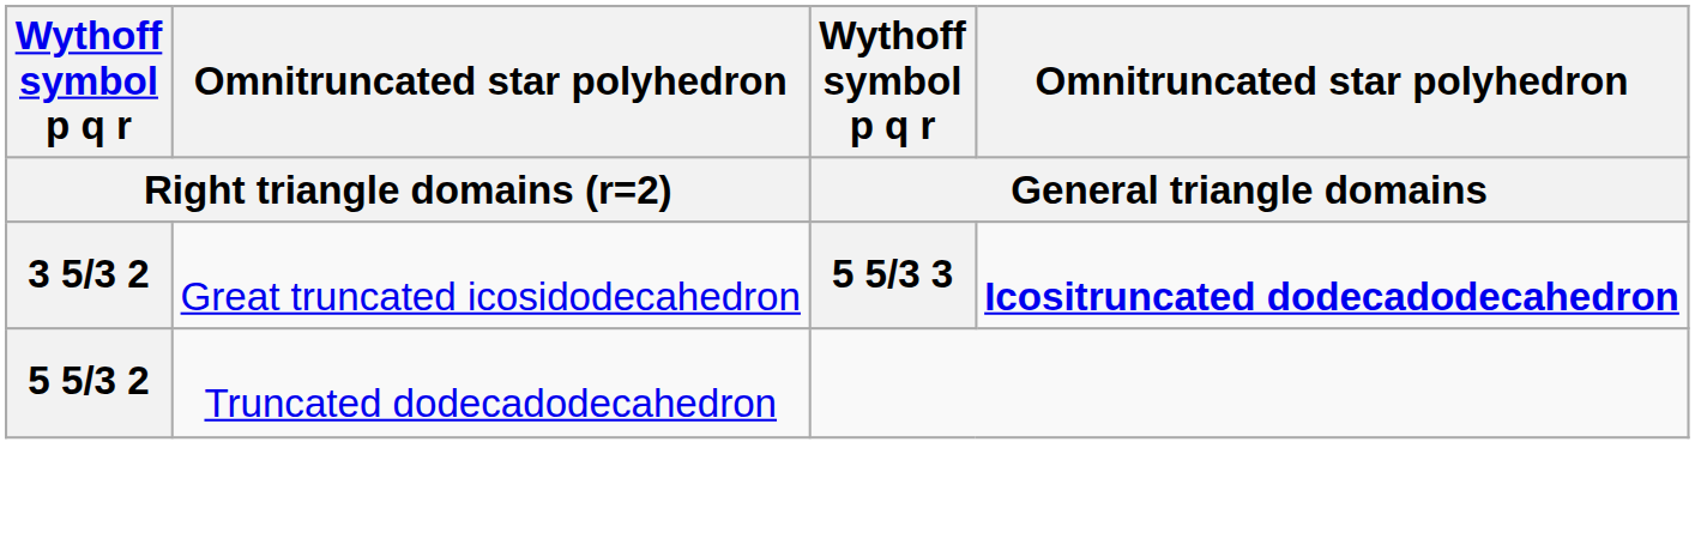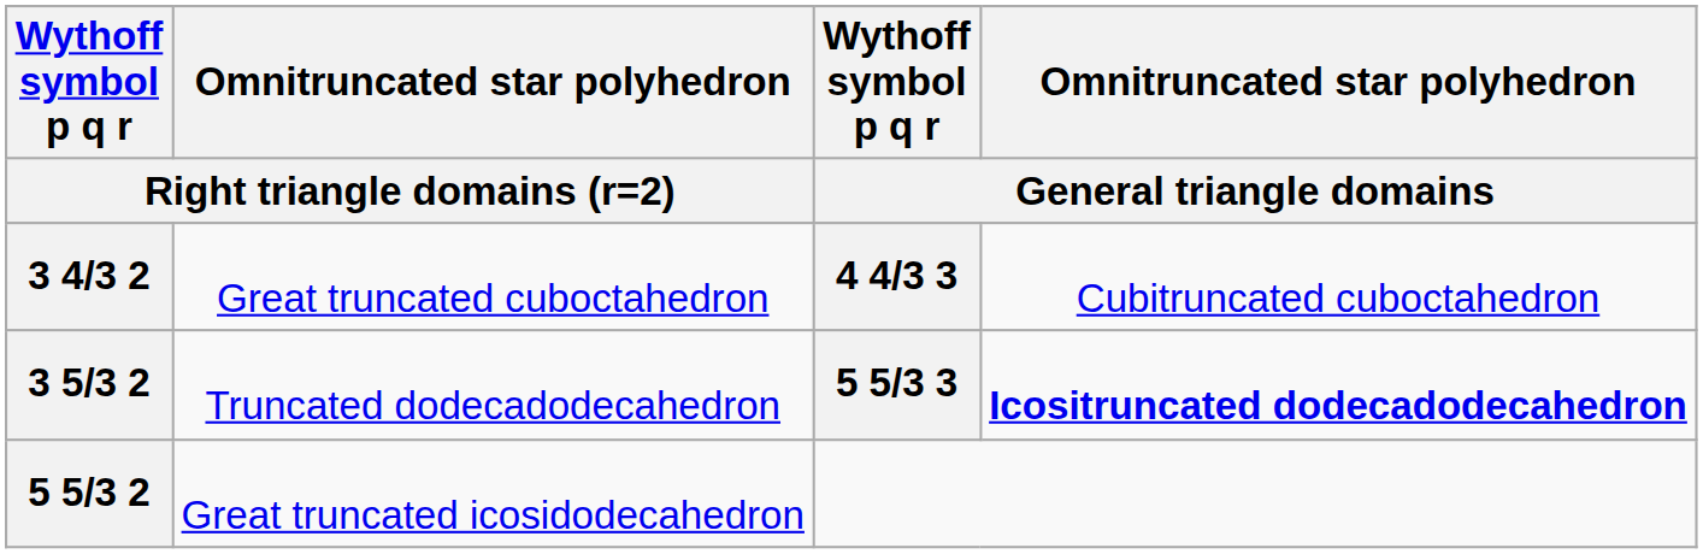+ row: 3 4/3 2 | Great truncated cuboctahedron | 4 4/3 3 | Cubitruncated cuboctahedron
3 5/3 2 | Omnitruncated star polyhedron / Right triangle domains (r=2): Great truncated icosidodecahedron -> Truncated dodecadodecahedron
5 5/3 2 | Omnitruncated star polyhedron / Right triangle domains (r=2): Truncated dodecadodecahedron -> Great truncated icosidodecahedron
